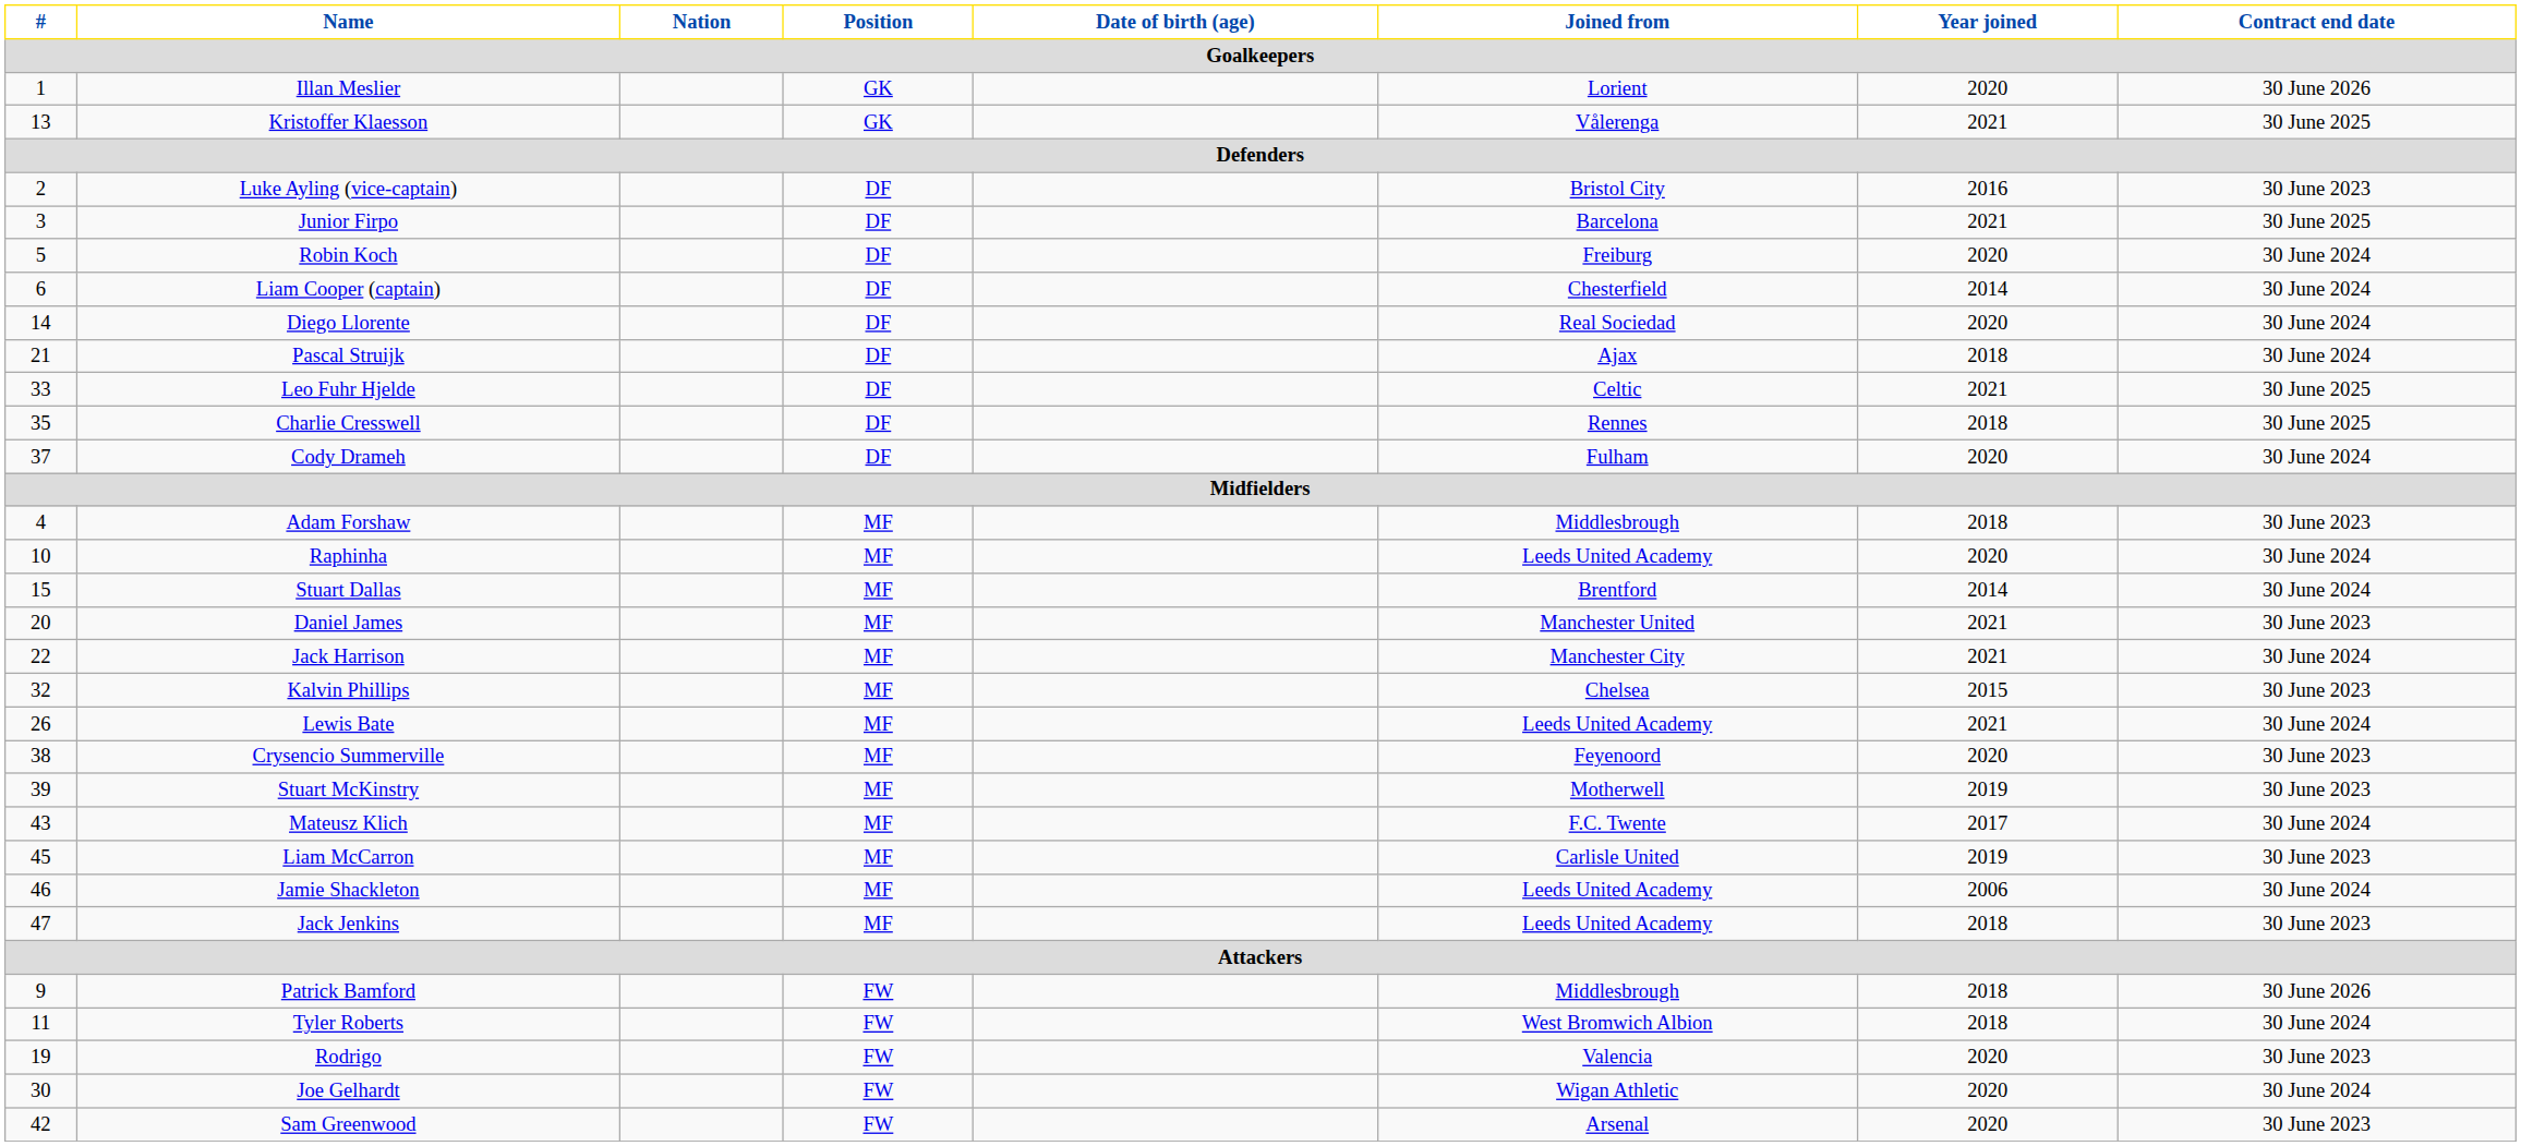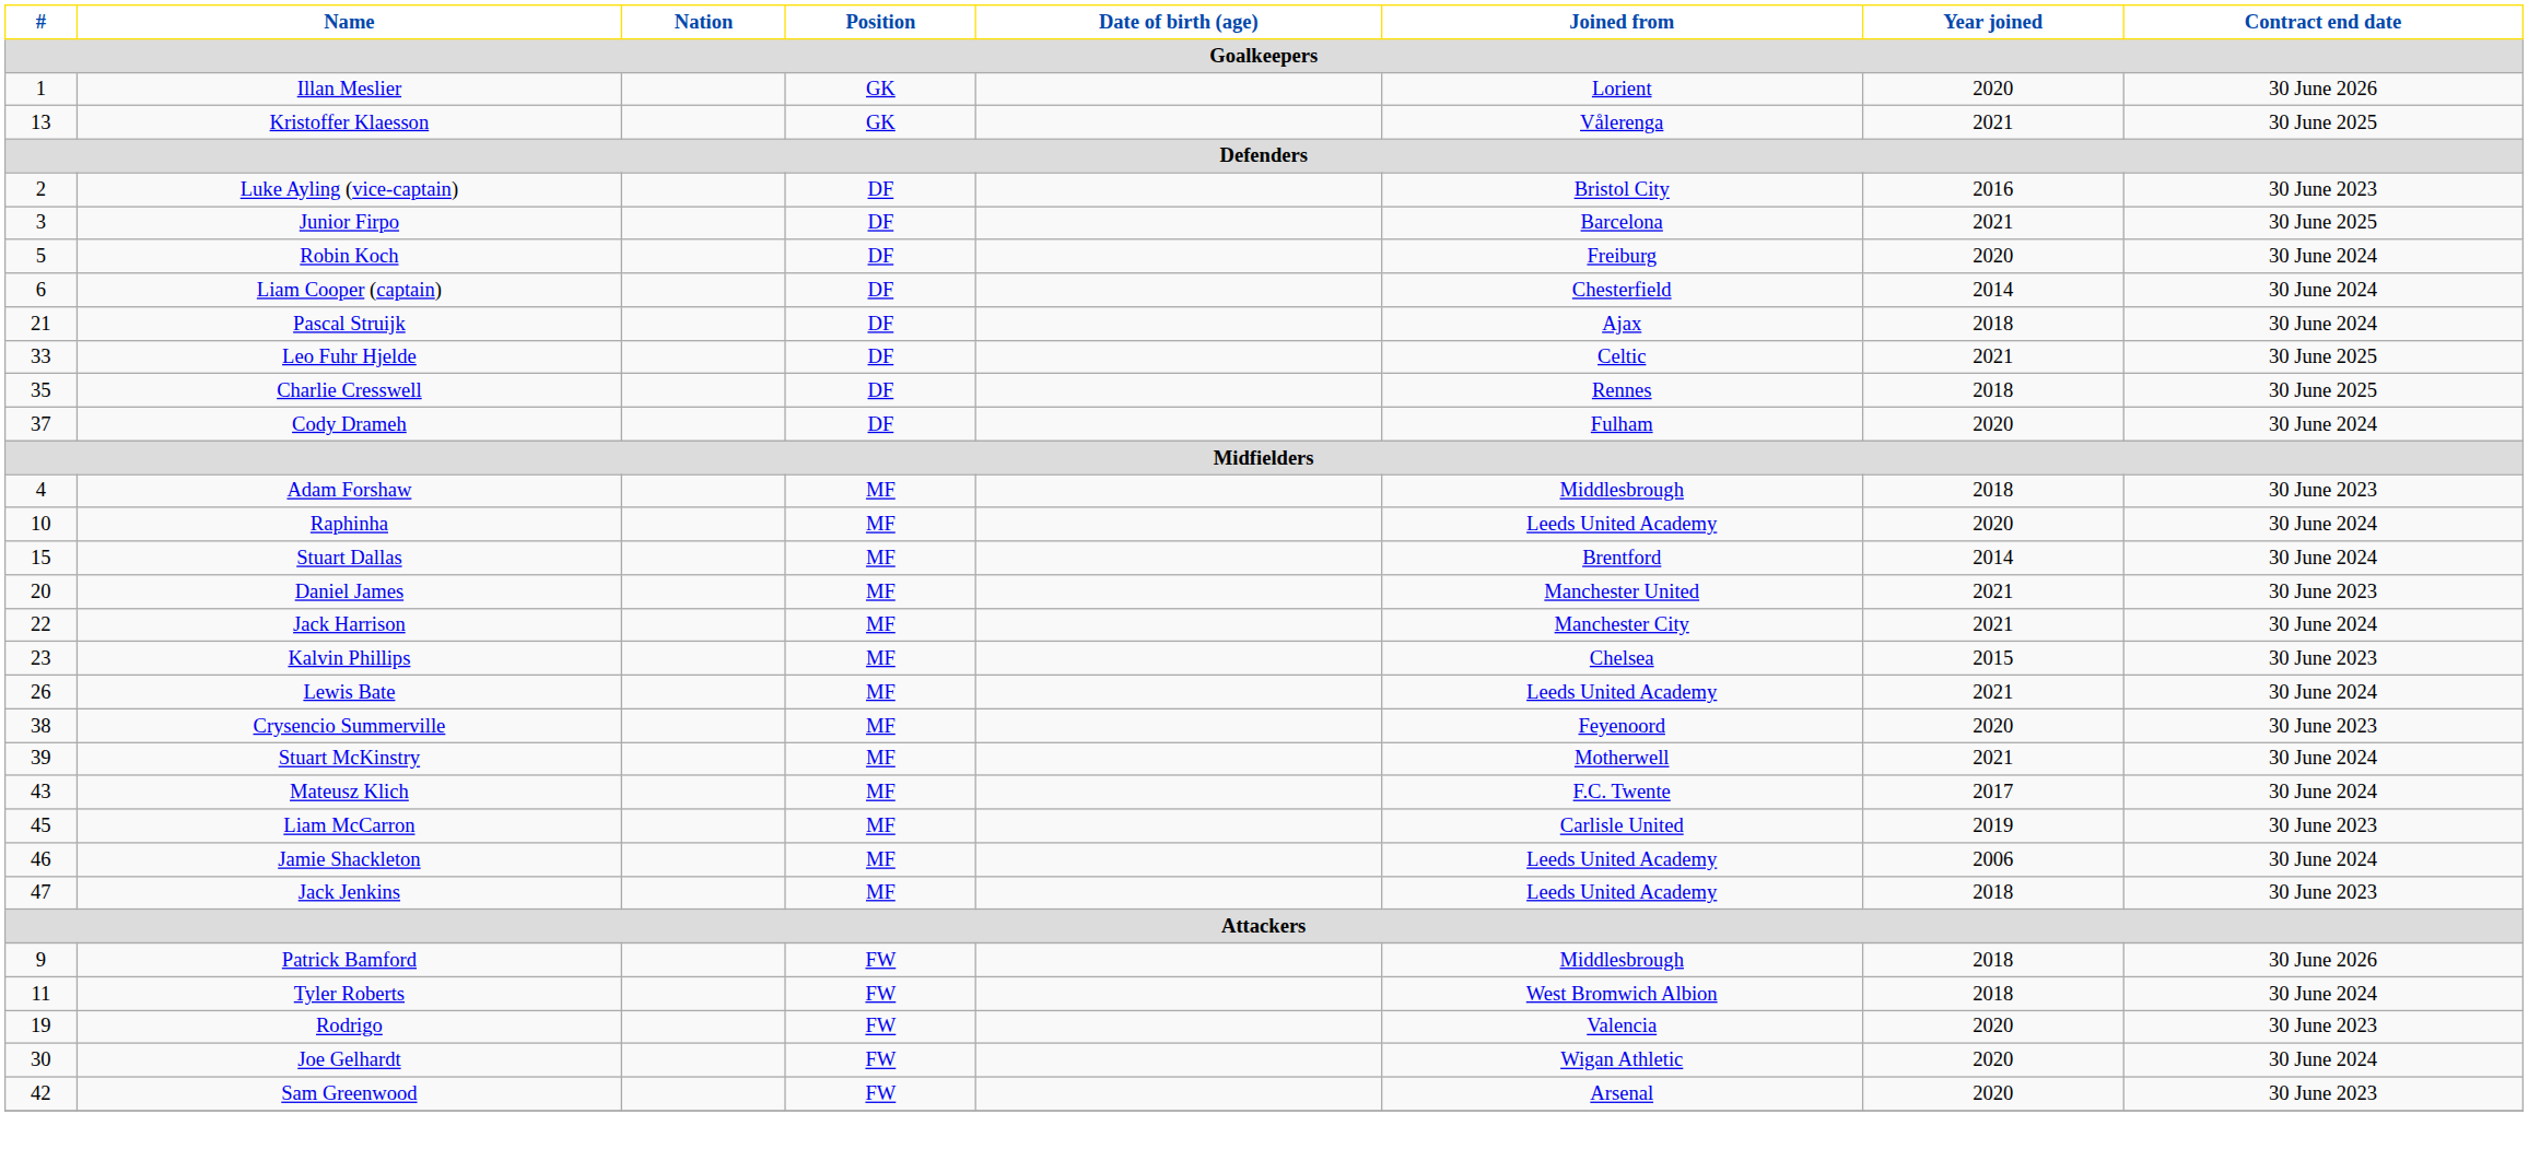- row: 14 | Diego Llorente | DF | Real Sociedad | 2020 | 30 June 2024
Kalvin Phillips | #: 32 -> 23
Stuart McKinstry | Year joined: 2019 -> 2021
Stuart McKinstry | Contract end date: 30 June 2023 -> 30 June 2024
